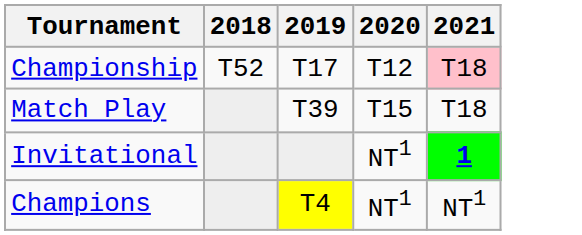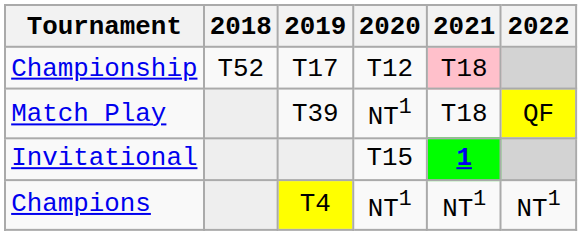+ column: 2022 | QF | NT1
Match Play | 2020: T15 -> NT1
Invitational | 2020: NT1 -> T15
